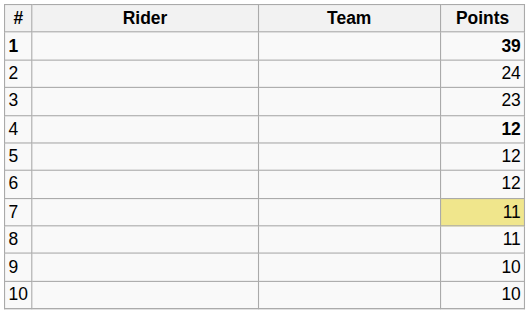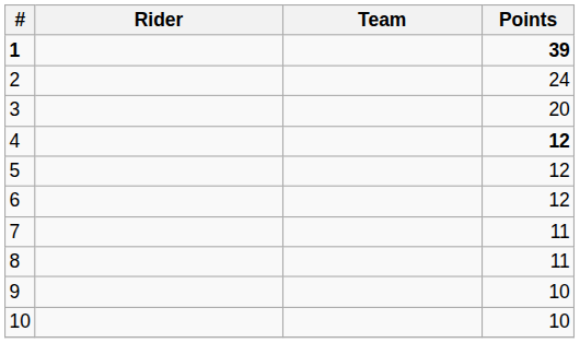3 | Points: 23 -> 20
7 | Points: khaki background -> no background
